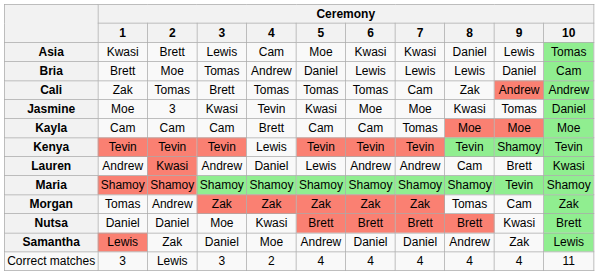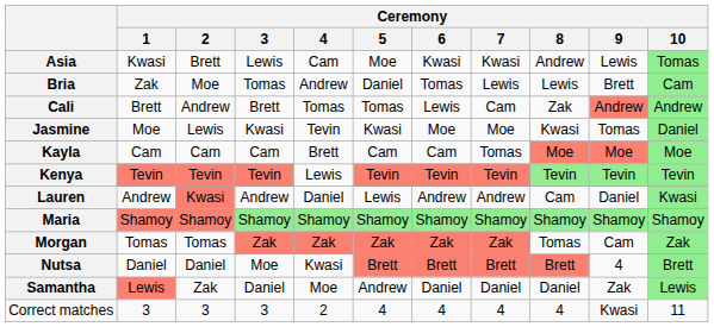Asia | Ceremony / 8: Daniel -> Andrew
Bria | Ceremony / 1: Brett -> Zak
Bria | Ceremony / 6: Lewis -> Tomas
Bria | Ceremony / 9: Daniel -> Brett
Cali | Ceremony / 1: Zak -> Brett
Cali | Ceremony / 2: Tomas -> Andrew
Cali | Ceremony / 6: Tomas -> Lewis
Jasmine | Ceremony / 2: 3 -> Lewis
Kenya | Ceremony / 9: Shamoy -> Tevin
Lauren | Ceremony / 9: Brett -> Daniel
Maria | Ceremony / 9: Tevin -> Shamoy
Morgan | Ceremony / 2: Andrew -> Tomas
Nutsa | Ceremony / 9: Kwasi -> 4
Samantha | Ceremony / 8: Andrew -> Daniel
Correct matches | Ceremony / 2: Lewis -> 3
Correct matches | Ceremony / 9: 4 -> Kwasi
